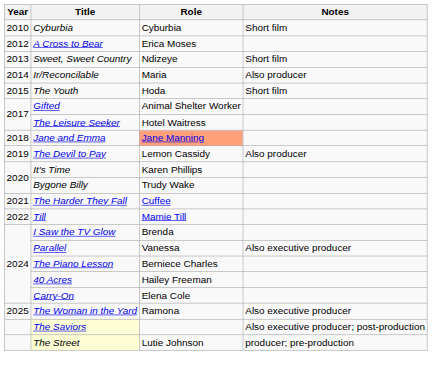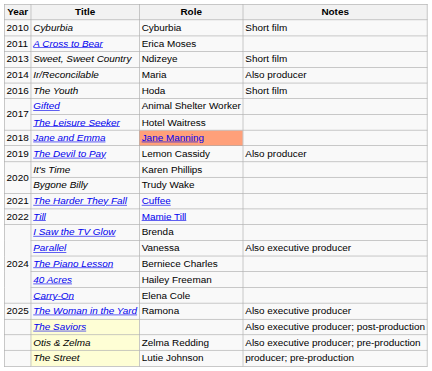A Cross to Bear | Year: 2012 -> 2011
The Youth | Year: 2015 -> 2016
+ row: Otis & Zelma | Zelma Redding | Also executive producer; pre-production
